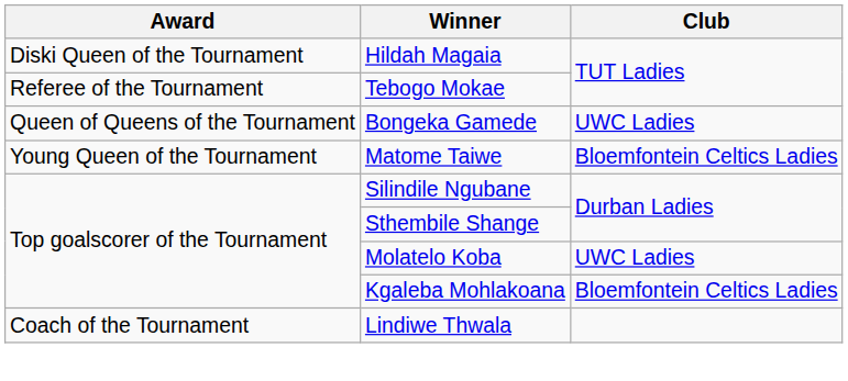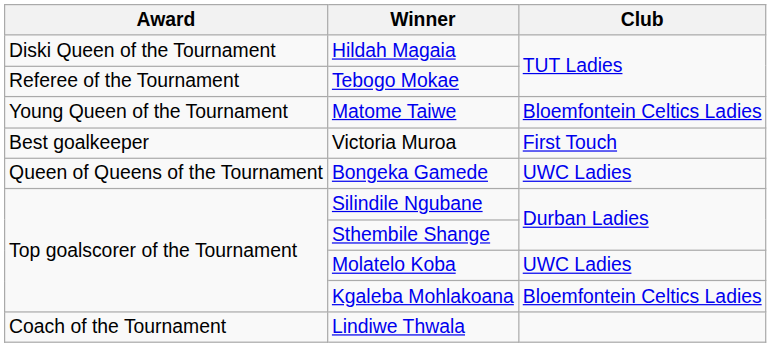rows swapped: Bongeka Gamede <-> Matome Taiwe
+ row: Best goalkeeper | Victoria Muroa | First Touch
